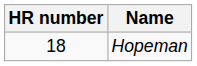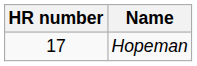Hopeman | HR number: 18 -> 17
